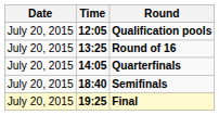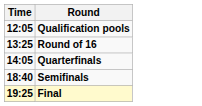- column: Date | July 20, 2015 | July 20, 2015 | July 20, 2015 | July 20, 2015 | July 20, 2015
